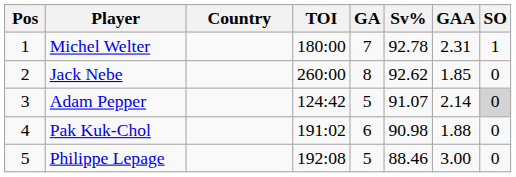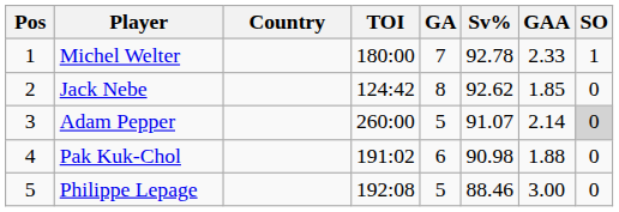Michel Welter | GAA: 2.31 -> 2.33
Jack Nebe | TOI: 260:00 -> 124:42
Adam Pepper | TOI: 124:42 -> 260:00
